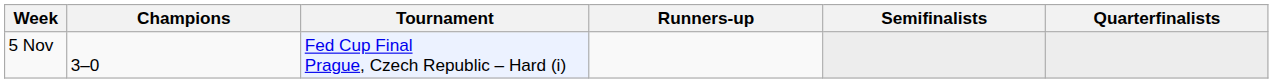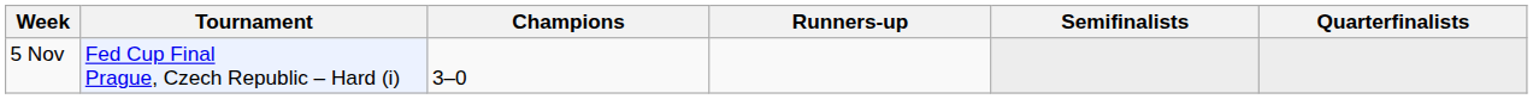columns swapped: Tournament <-> Champions
